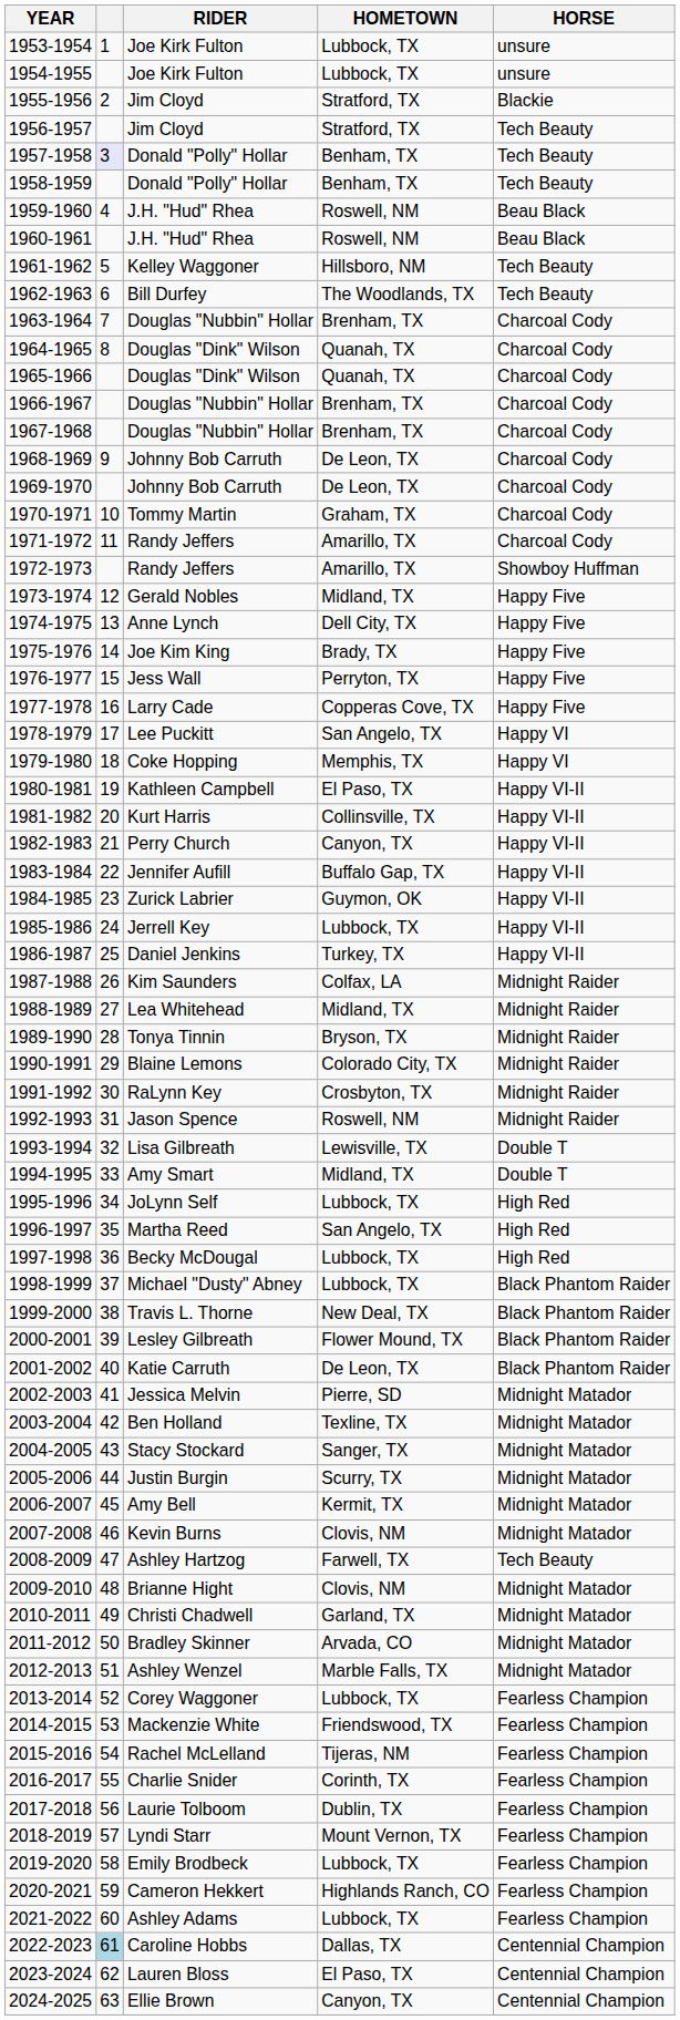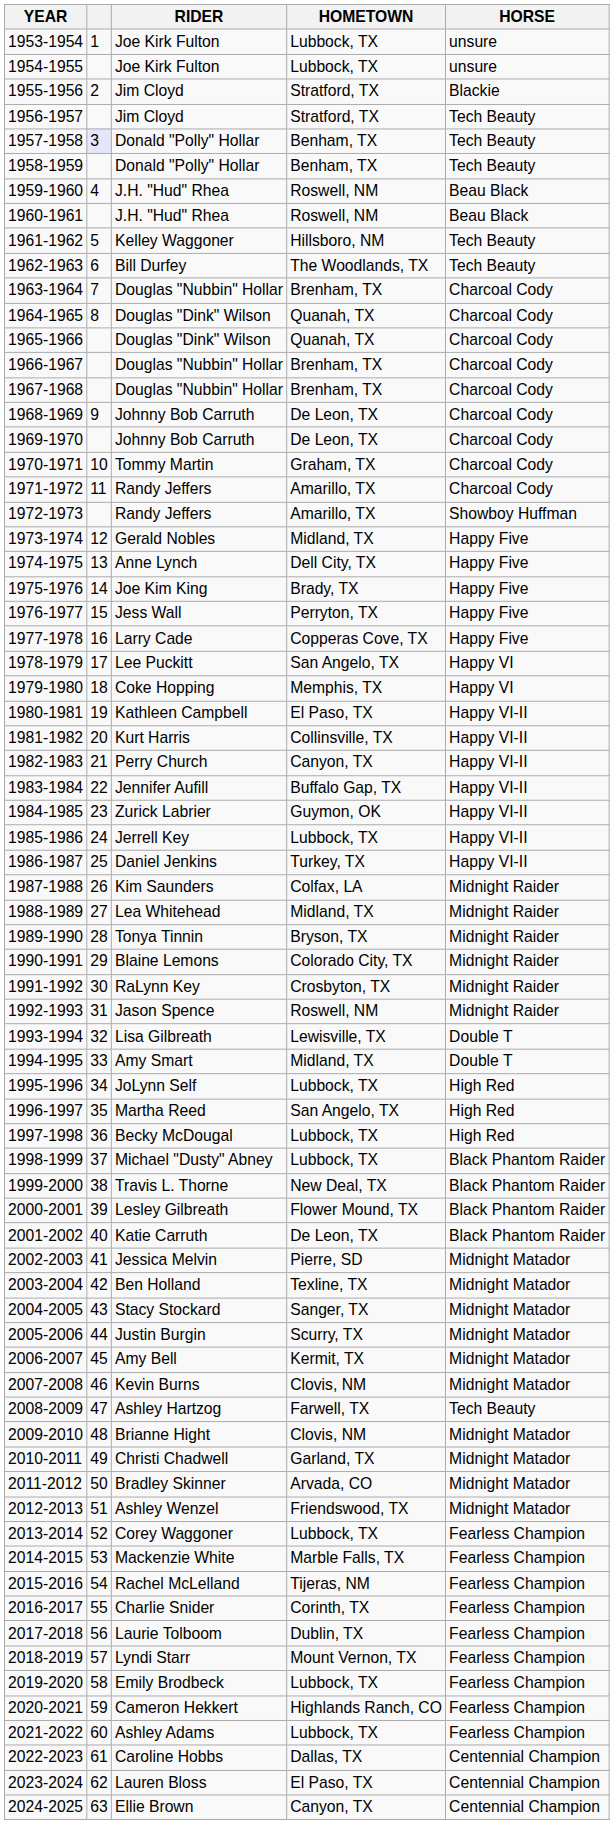2012-2013 | HOMETOWN: Marble Falls, TX -> Friendswood, TX
2014-2015 | HOMETOWN: Friendswood, TX -> Marble Falls, TX
2022-2023 | column 2: lightblue background -> no background
